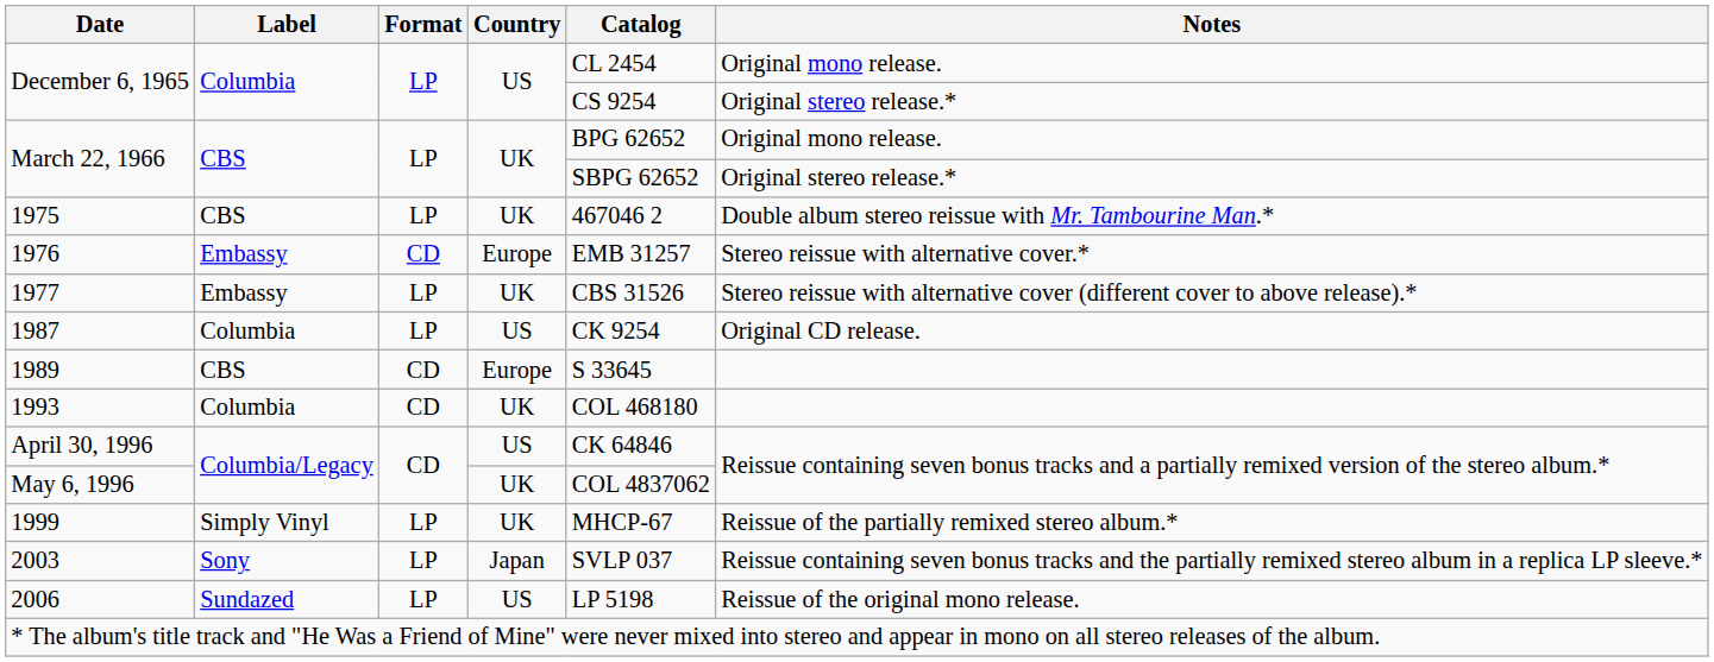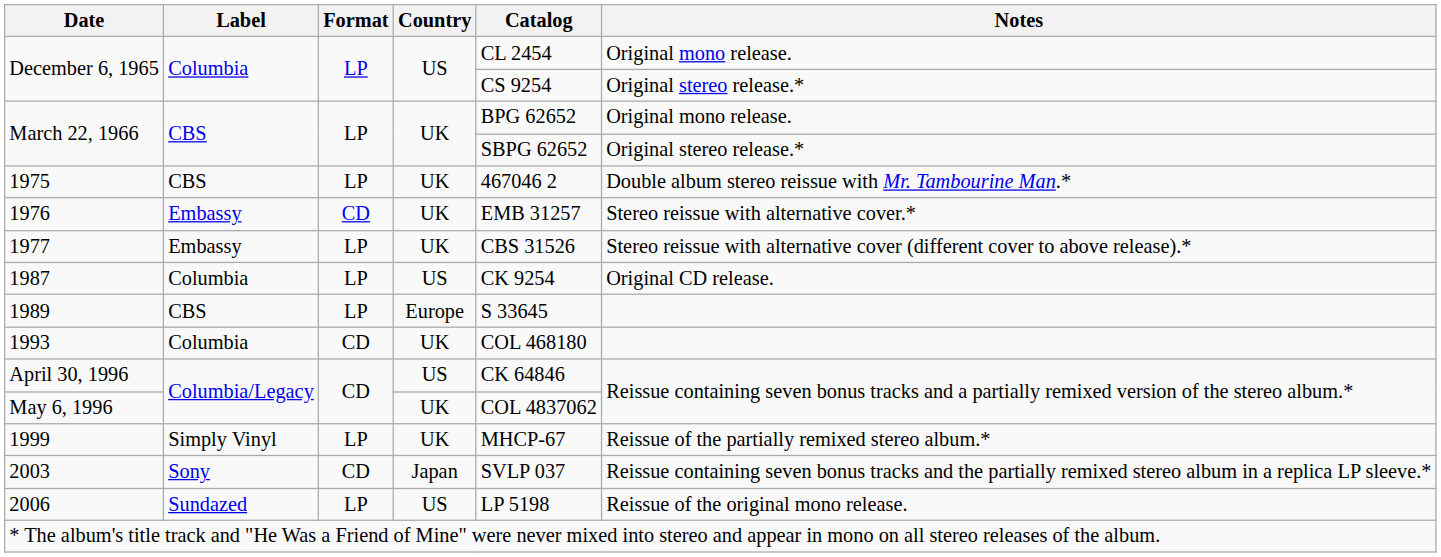1976 | Country: Europe -> UK
1989 | Format: CD -> LP
2003 | Format: LP -> CD
